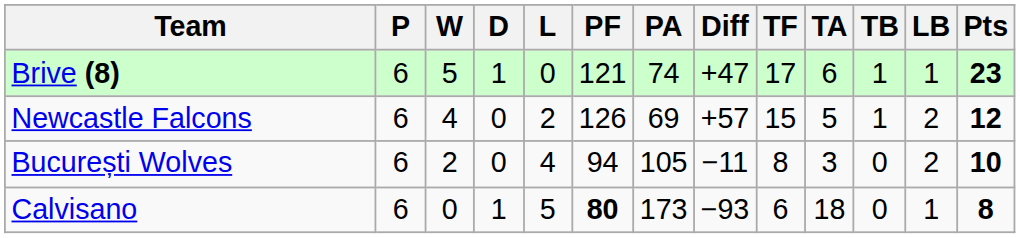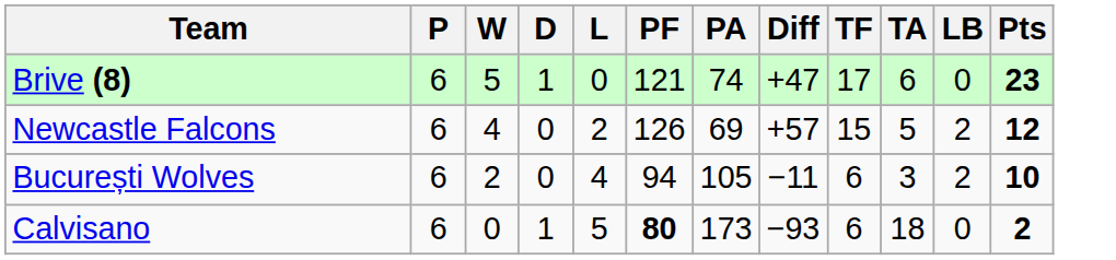- column: TB | 1 | 1 | 0 | 0
Brive (8) | LB: 1 -> 0
București Wolves | TF: 8 -> 6
Calvisano | LB: 1 -> 0
Calvisano | Pts: 8 -> 2
